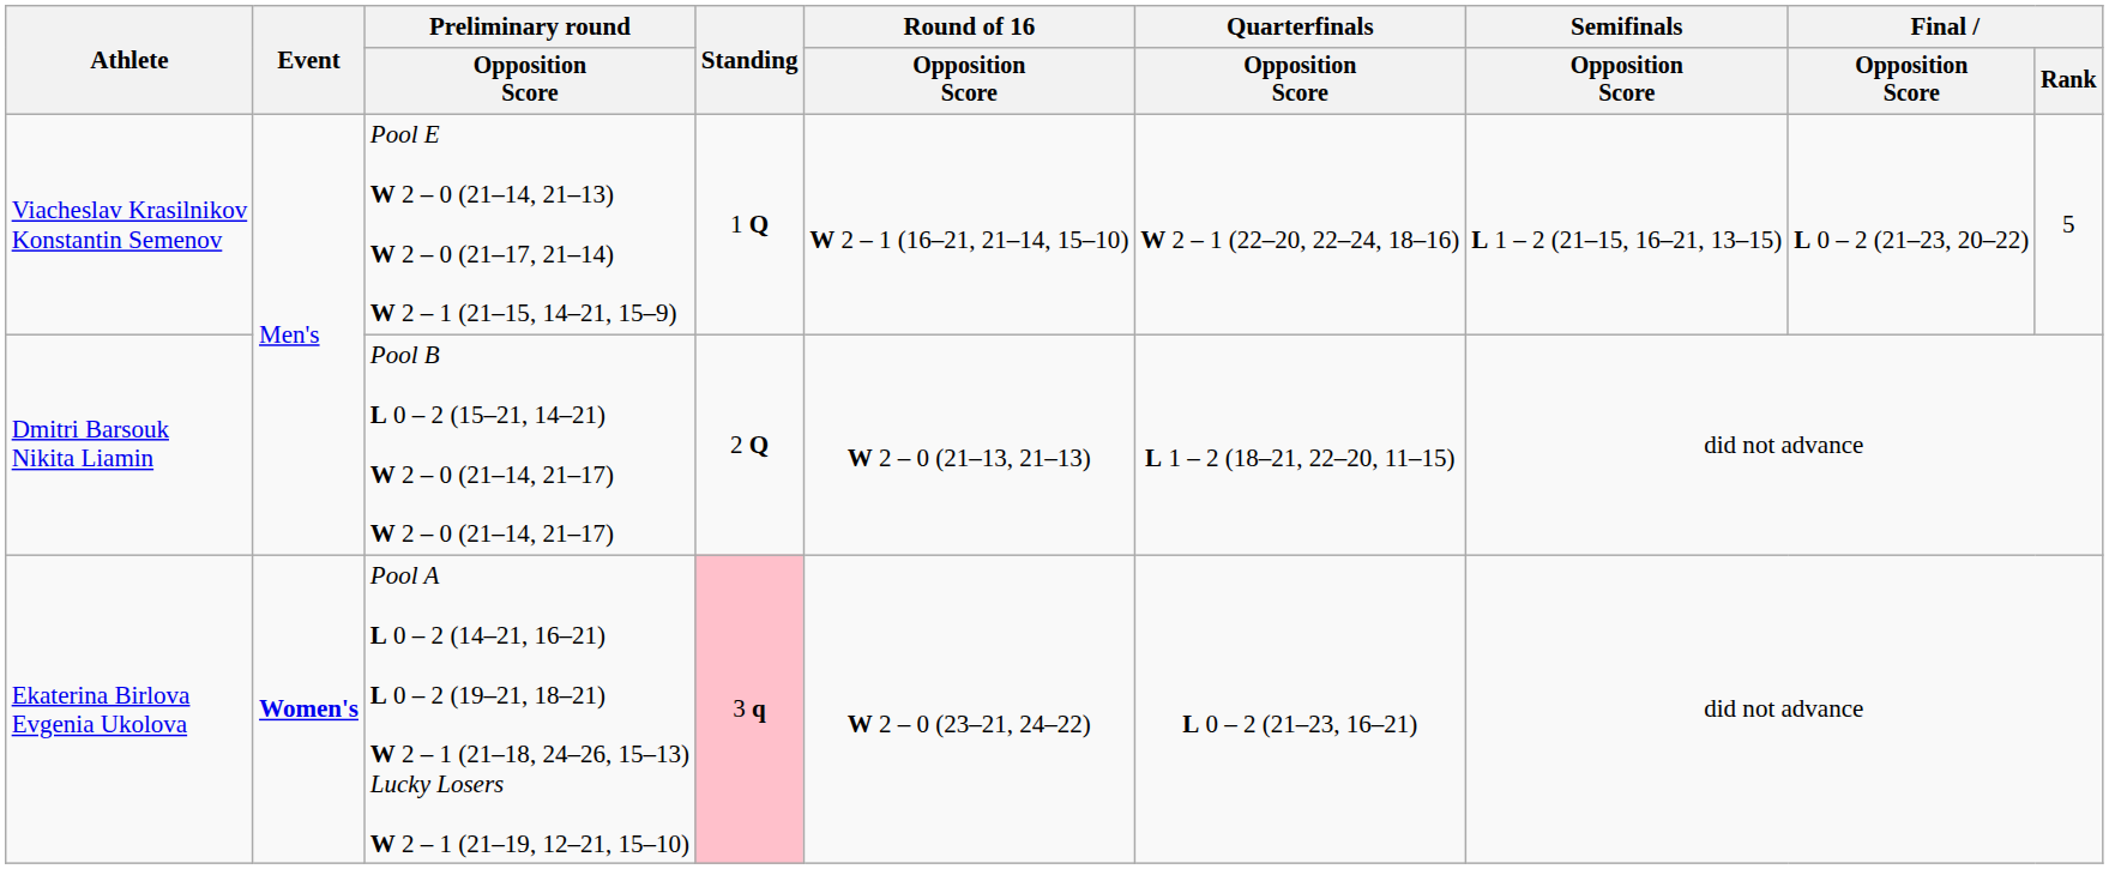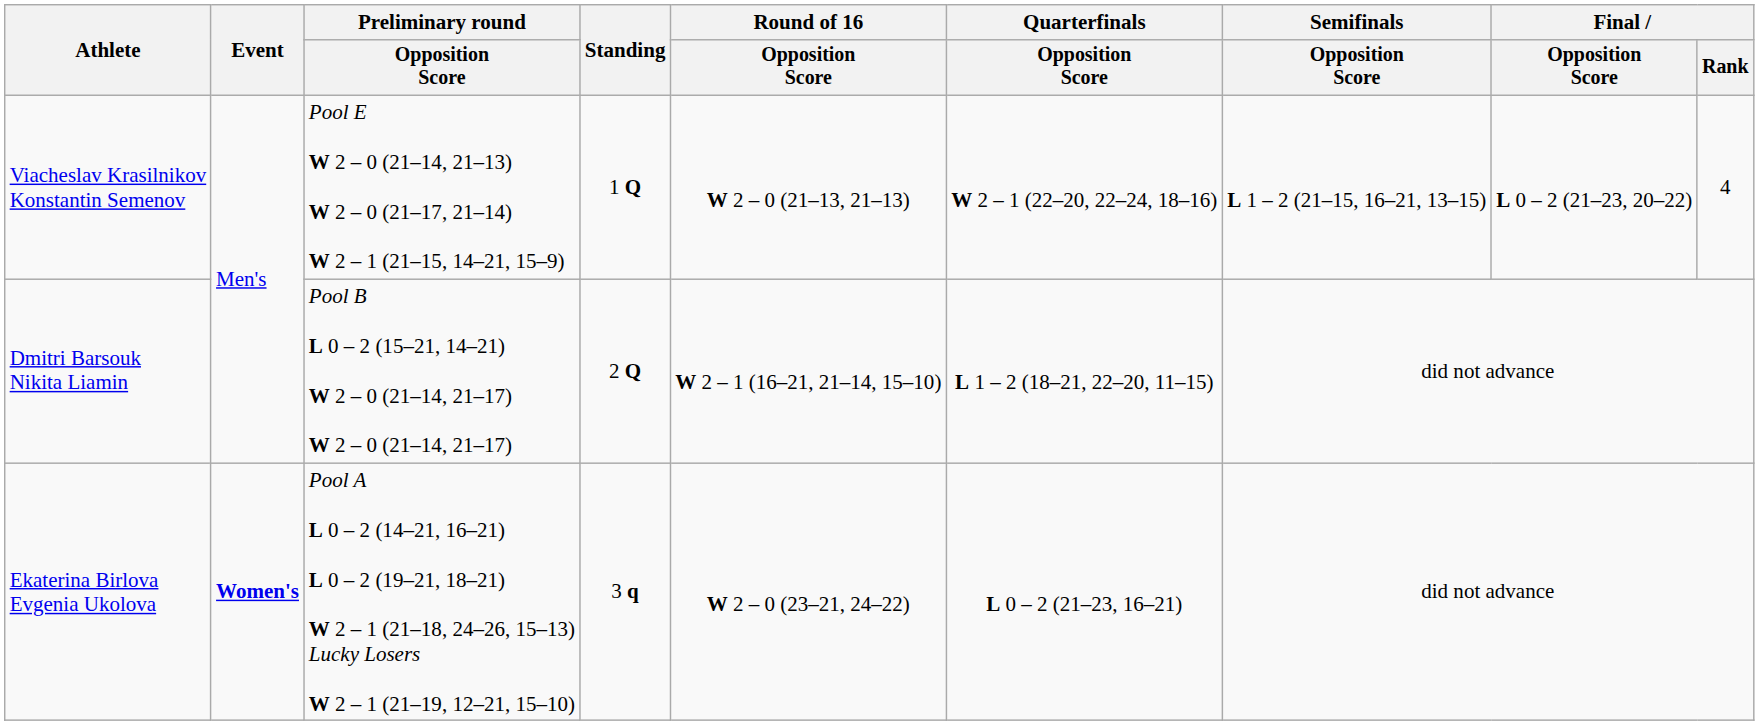Viacheslav Krasilnikov Konstantin Semenov | Round of 16 / Opposition Score: W 2 – 1 (16–21, 21–14, 15–10) -> W 2 – 0 (21–13, 21–13)
Viacheslav Krasilnikov Konstantin Semenov | Final / Rank: 5 -> 4
Dmitri Barsouk Nikita Liamin | Round of 16 / Opposition Score: W 2 – 0 (21–13, 21–13) -> W 2 – 1 (16–21, 21–14, 15–10)
Ekaterina Birlova Evgenia Ukolova | Standing: pink background -> no background
